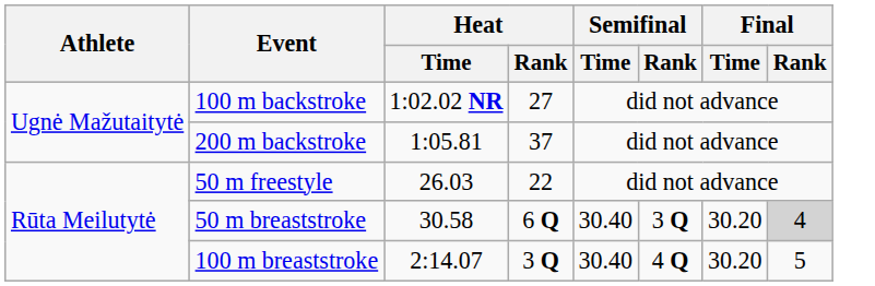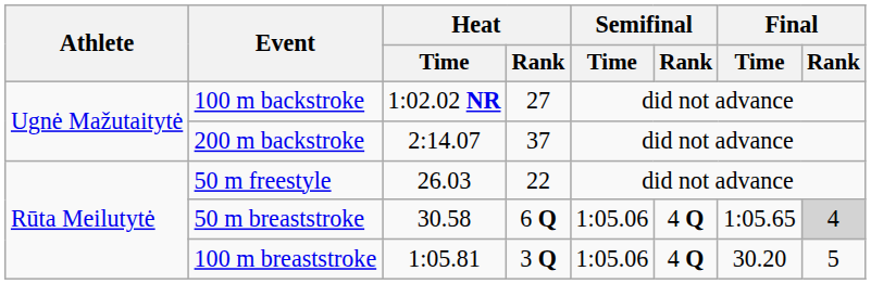200 m backstroke | Heat / Time: 1:05.81 -> 2:14.07
50 m breaststroke | Semifinal / Time: 30.40 -> 1:05.06
50 m breaststroke | Semifinal / Rank: 3 Q -> 4 Q
50 m breaststroke | Final / Time: 30.20 -> 1:05.65
100 m breaststroke | Heat / Time: 2:14.07 -> 1:05.81
100 m breaststroke | Semifinal / Time: 30.40 -> 1:05.06
